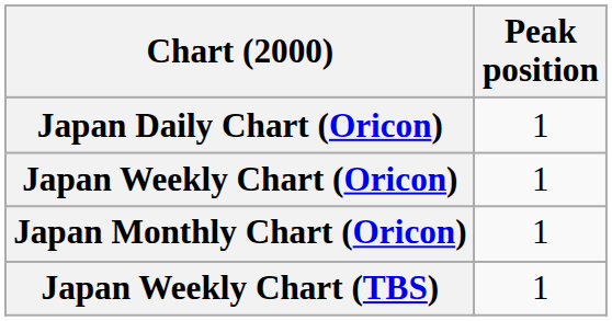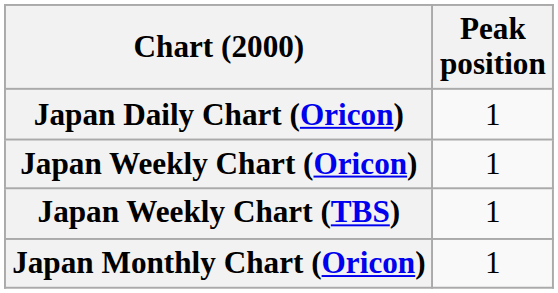rows swapped: Japan Monthly Chart (Oricon) <-> Japan Weekly Chart (TBS)
